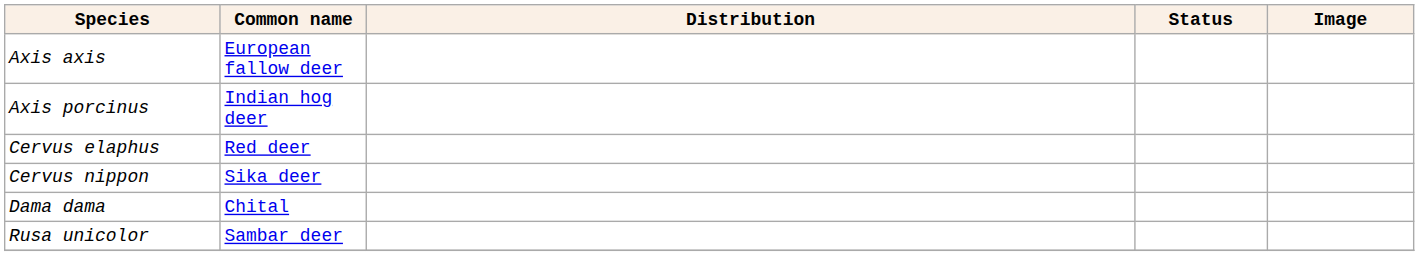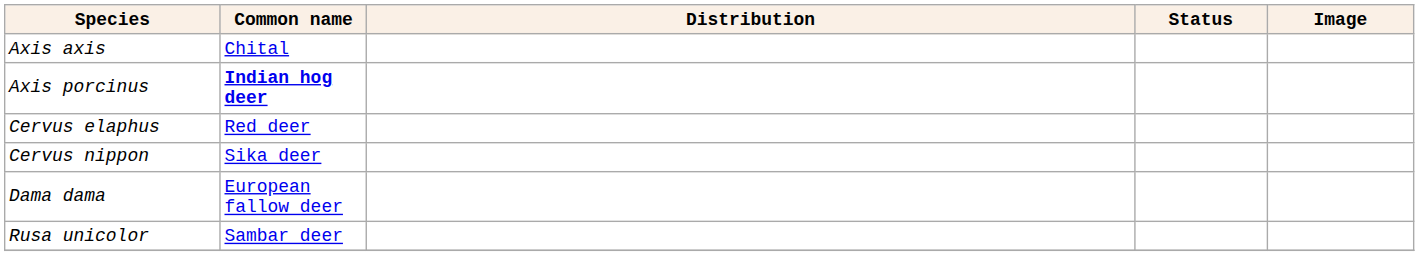Axis axis | Common name: European fallow deer -> Chital
Axis porcinus | Common name: normal -> bold
Dama dama | Common name: Chital -> European fallow deer
